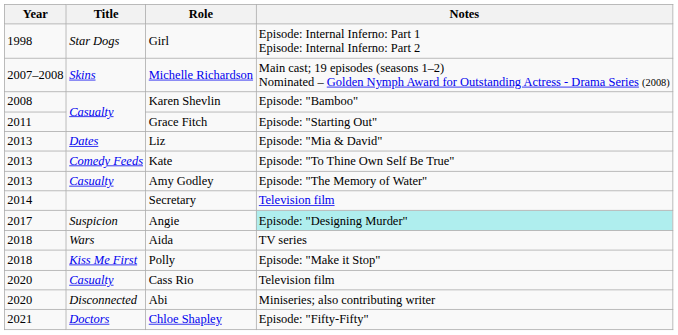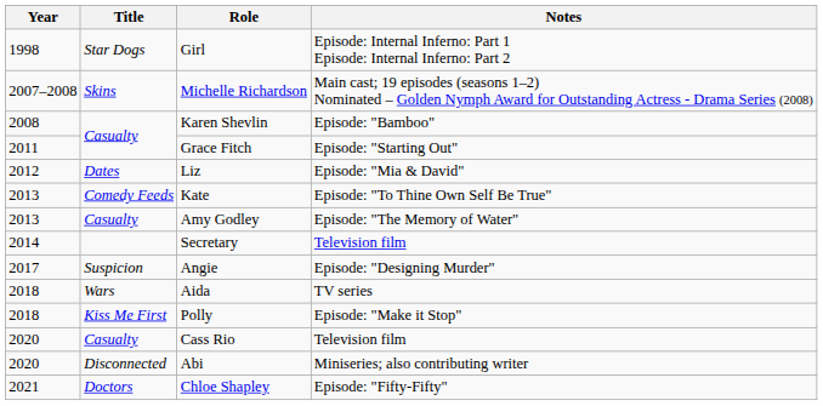Liz | Year: 2013 -> 2012
Angie | Notes: paleturquoise background -> no background
